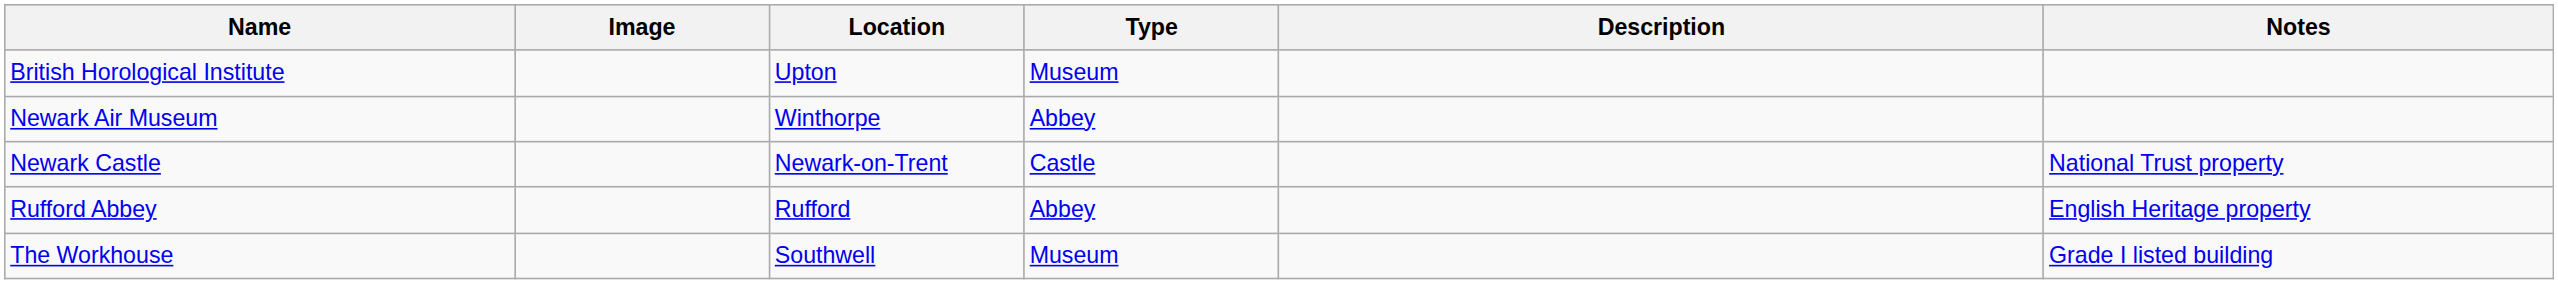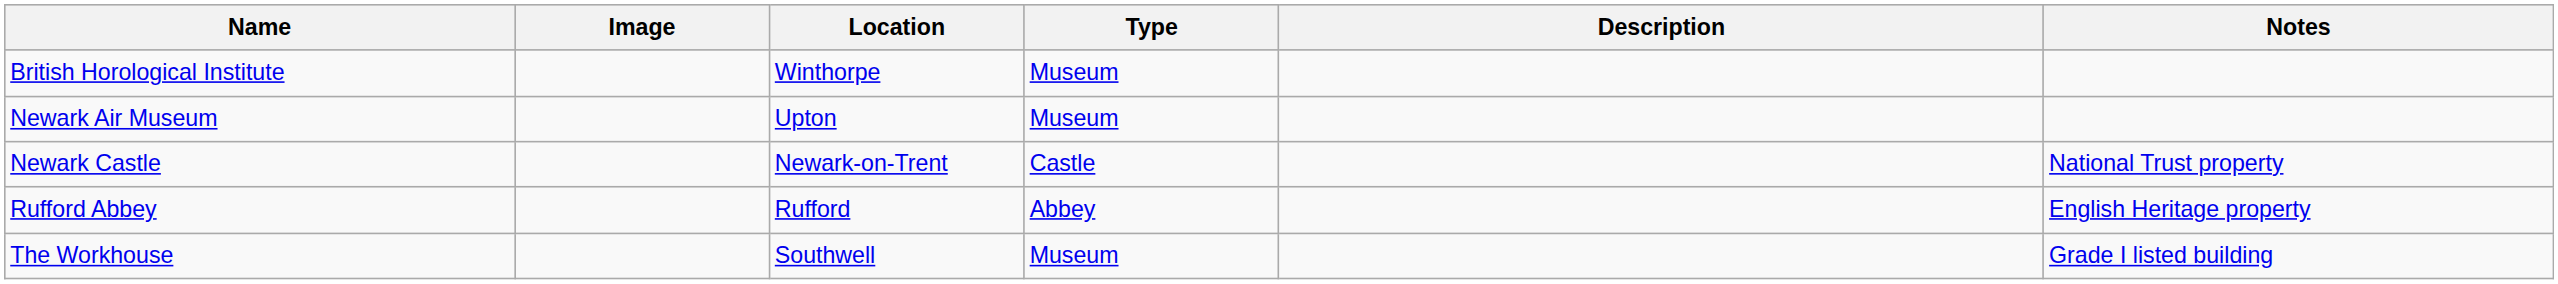British Horological Institute | Location: Upton -> Winthorpe
Newark Air Museum | Location: Winthorpe -> Upton
Newark Air Museum | Type: Abbey -> Museum
